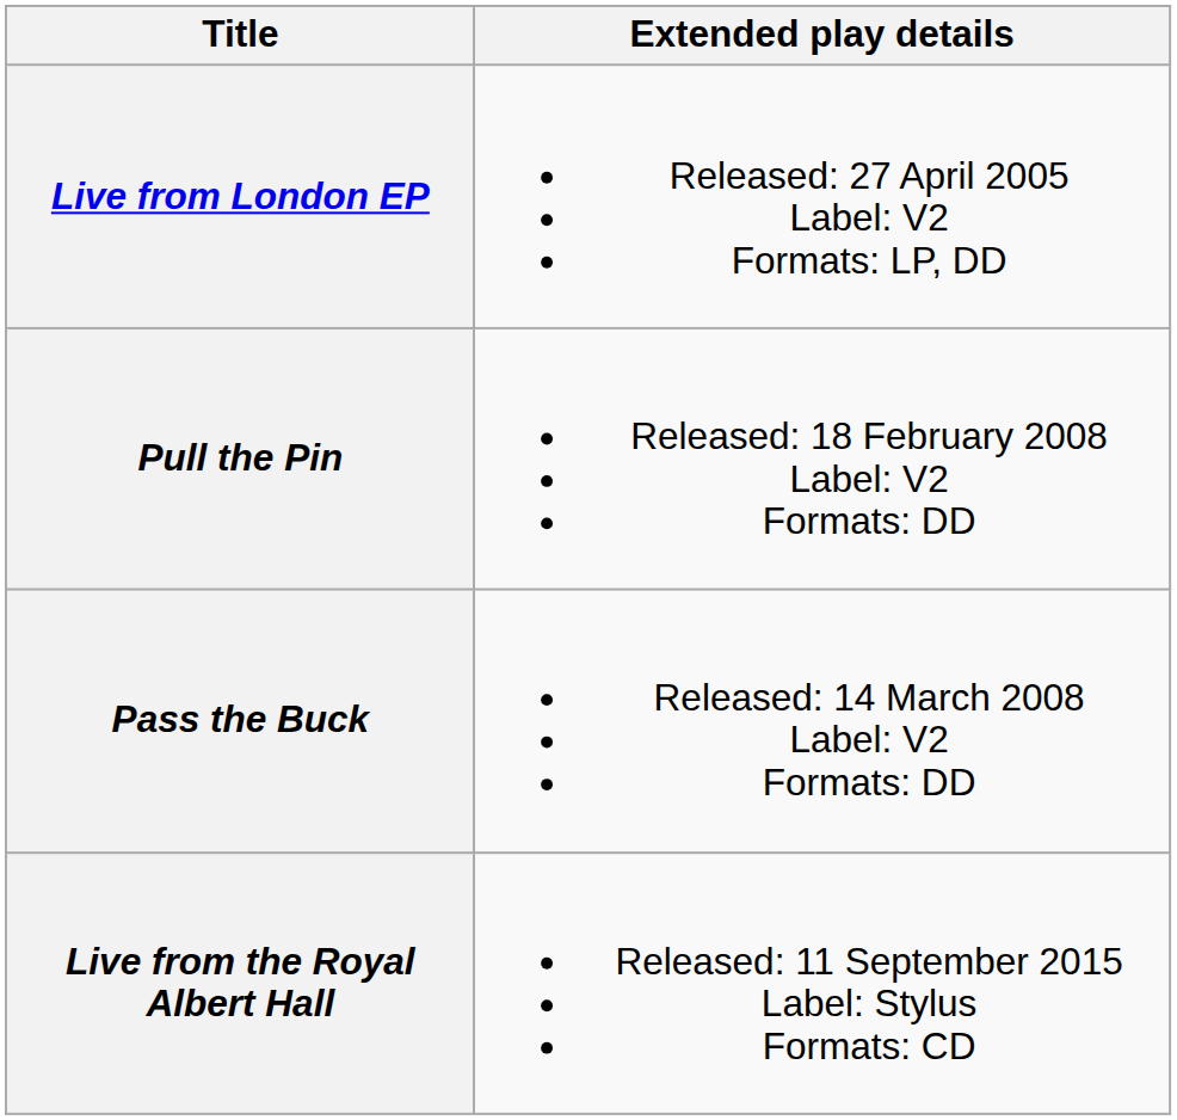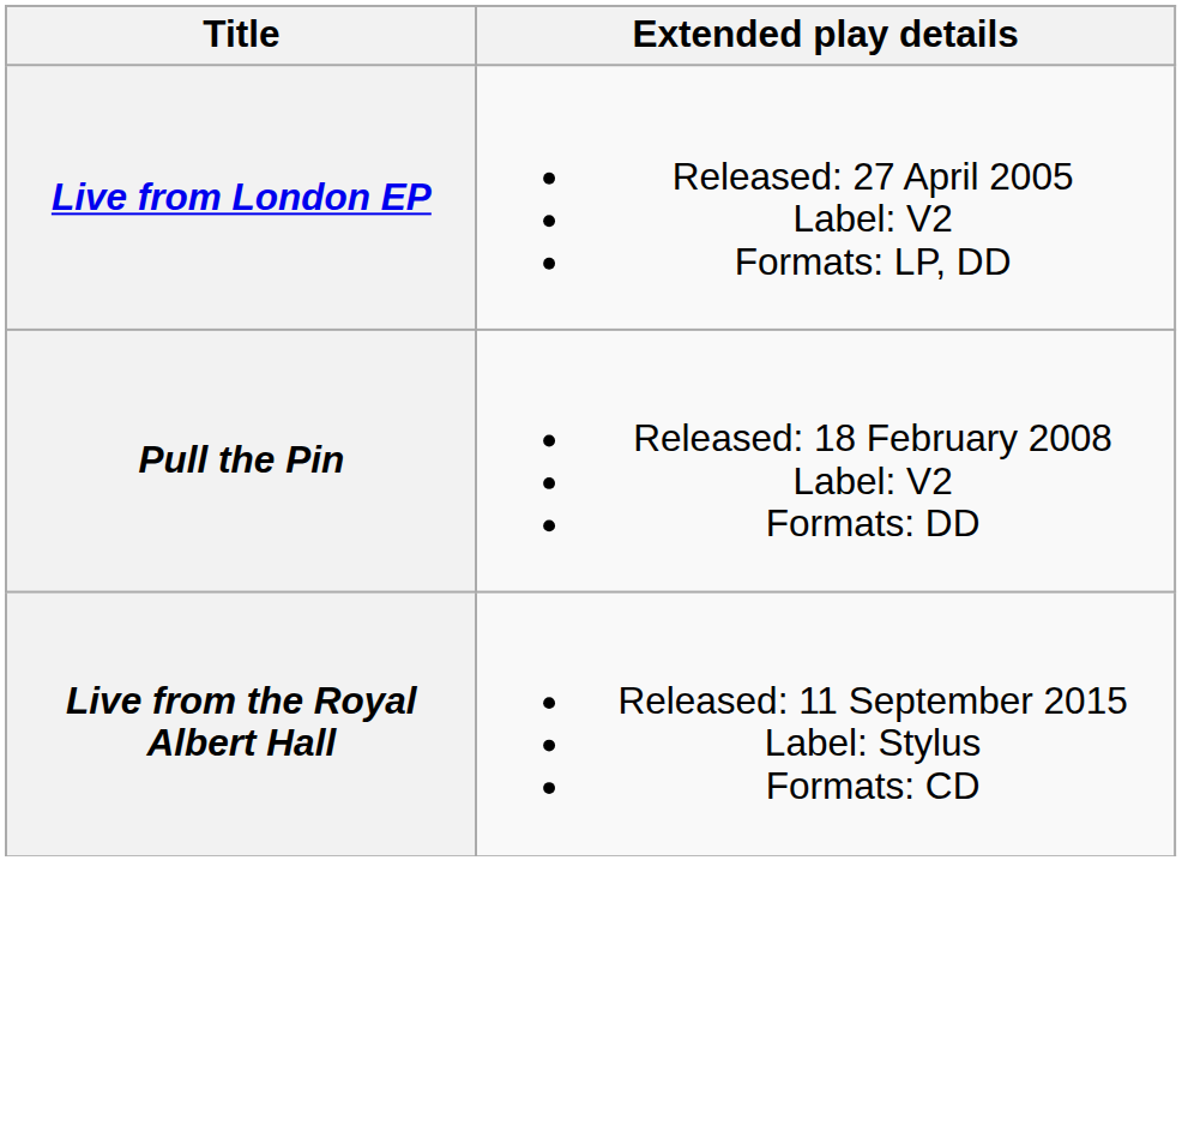- row: Pass the Buck | Released: 14 March 2008 Label: V2 Formats: DD
